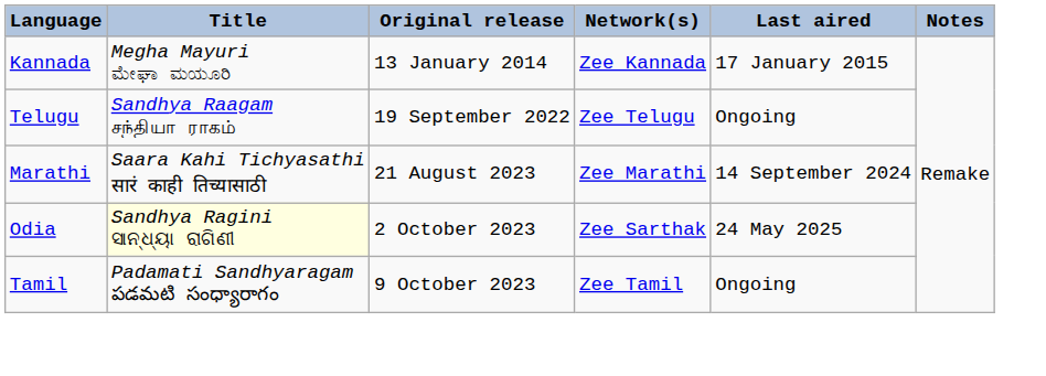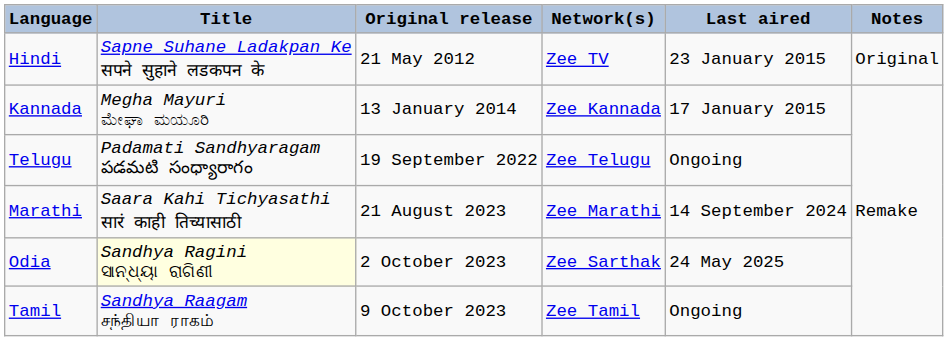+ row: Hindi | Sapne Suhane Ladakpan Ke सपने सुहाने लडकपन के | 21 May 2012 | Zee TV | 23 January 2015 | Original
Telugu | Title: Sandhya Raagam சந்தியா ராகம் -> Padamati Sandhyaragam పడమటి సంధ్యారాగం
Tamil | Title: Padamati Sandhyaragam పడమటి సంధ్యారాగం -> Sandhya Raagam சந்தியா ராகம்
